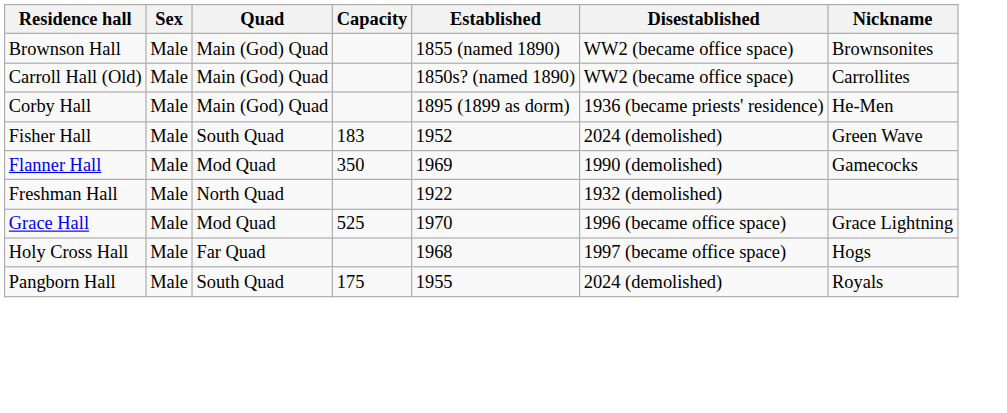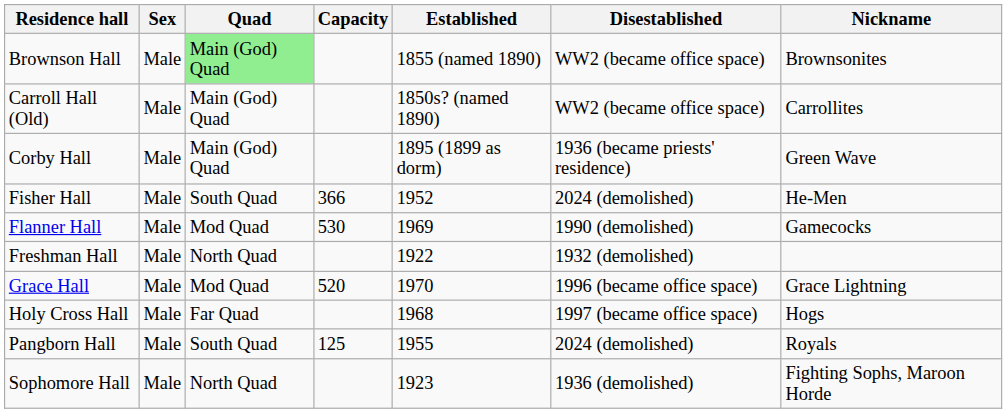Brownson Hall | Quad: no background -> lightgreen background
Corby Hall | Nickname: He-Men -> Green Wave
Fisher Hall | Capacity: 183 -> 366
Fisher Hall | Nickname: Green Wave -> He-Men
Flanner Hall | Capacity: 350 -> 530
Grace Hall | Capacity: 525 -> 520
Pangborn Hall | Capacity: 175 -> 125
+ row: Sophomore Hall | Male | North Quad | 1923 | 1936 (demolished) | Fighting Sophs, Maroon Horde
